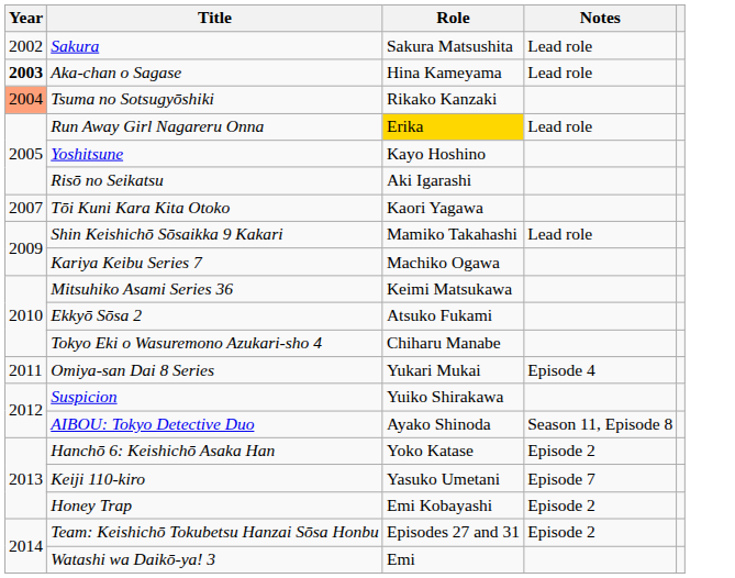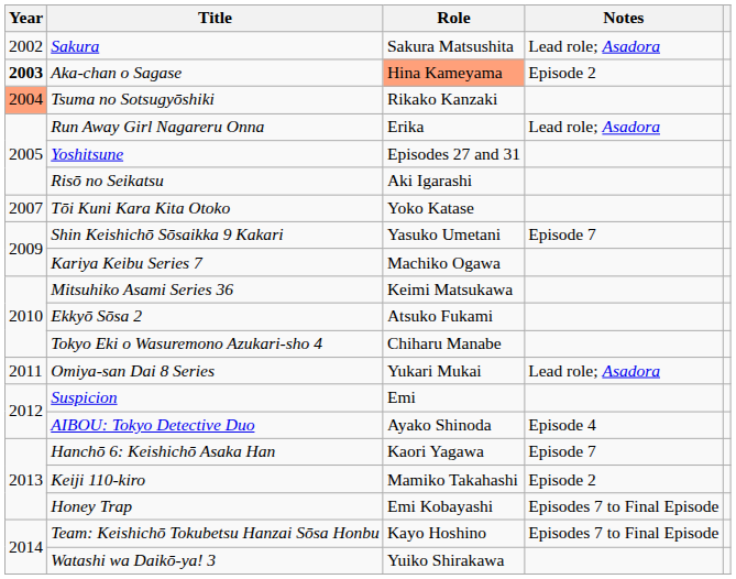Sakura | Notes: Lead role -> Lead role; Asadora
Aka-chan o Sagase | Role: no background -> lightsalmon background
Aka-chan o Sagase | Notes: Lead role -> Episode 2
Run Away Girl Nagareru Onna | Role: gold background -> no background
Run Away Girl Nagareru Onna | Notes: Lead role -> Lead role; Asadora
Yoshitsune | Role: Kayo Hoshino -> Episodes 27 and 31
Tōi Kuni Kara Kita Otoko | Role: Kaori Yagawa -> Yoko Katase
Shin Keishichō Sōsaikka 9 Kakari | Role: Mamiko Takahashi -> Yasuko Umetani
Shin Keishichō Sōsaikka 9 Kakari | Notes: Lead role -> Episode 7
Omiya-san Dai 8 Series | Notes: Episode 4 -> Lead role; Asadora
Suspicion | Role: Yuiko Shirakawa -> Emi
AIBOU: Tokyo Detective Duo | Notes: Season 11, Episode 8 -> Episode 4
Hanchō 6: Keishichō Asaka Han | Role: Yoko Katase -> Kaori Yagawa
Hanchō 6: Keishichō Asaka Han | Notes: Episode 2 -> Episode 7
Keiji 110-kiro | Role: Yasuko Umetani -> Mamiko Takahashi
Keiji 110-kiro | Notes: Episode 7 -> Episode 2
Honey Trap | Notes: Episode 2 -> Episodes 7 to Final Episode
Team: Keishichō Tokubetsu Hanzai Sōsa Honbu | Role: Episodes 27 and 31 -> Kayo Hoshino
Team: Keishichō Tokubetsu Hanzai Sōsa Honbu | Notes: Episode 2 -> Episodes 7 to Final Episode
Watashi wa Daikō-ya! 3 | Role: Emi -> Yuiko Shirakawa
